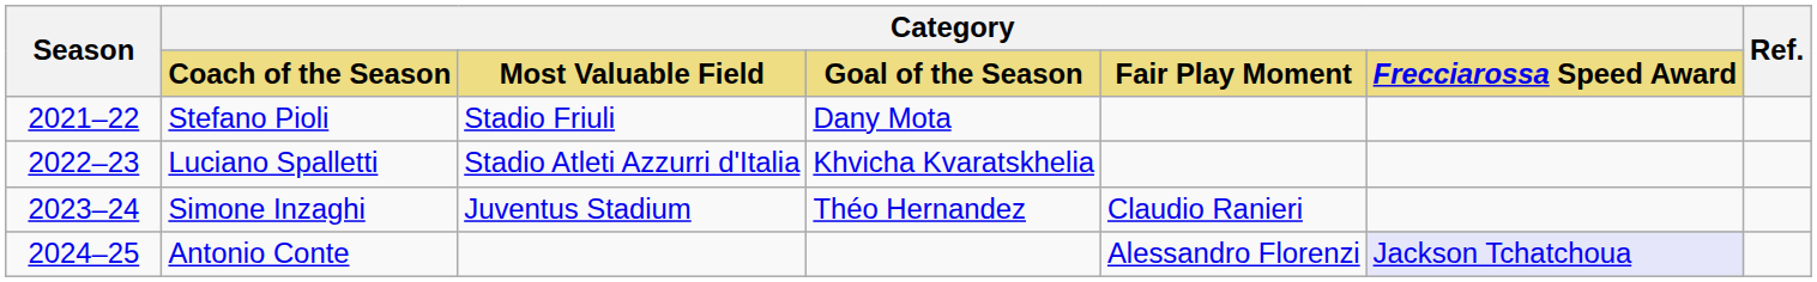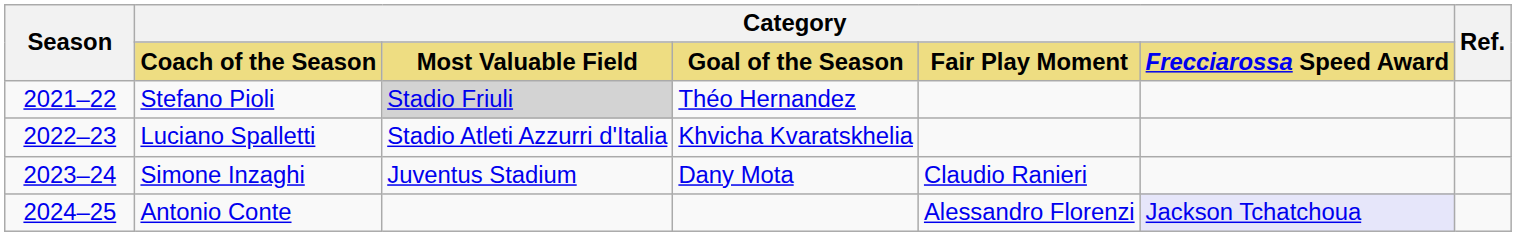Stefano Pioli | Category / Most Valuable Field: no background -> lightgrey background
Stefano Pioli | Category / Goal of the Season: Dany Mota -> Théo Hernandez
Simone Inzaghi | Category / Goal of the Season: Théo Hernandez -> Dany Mota
